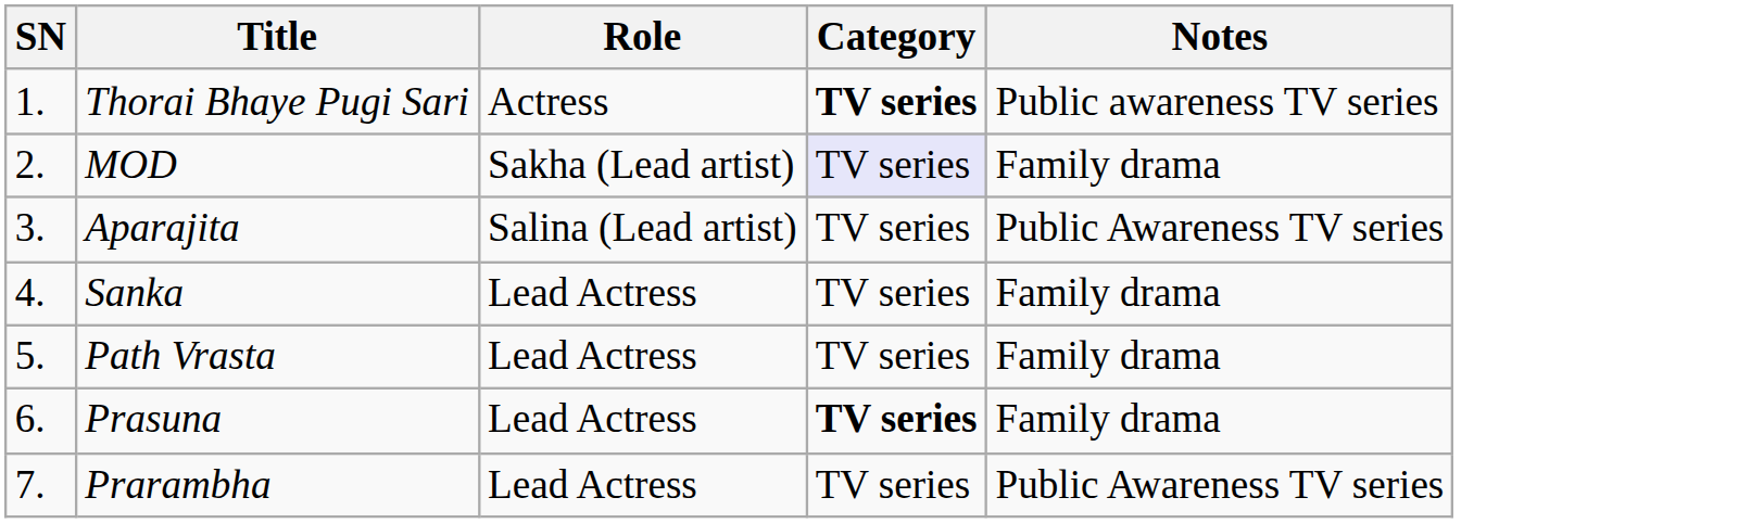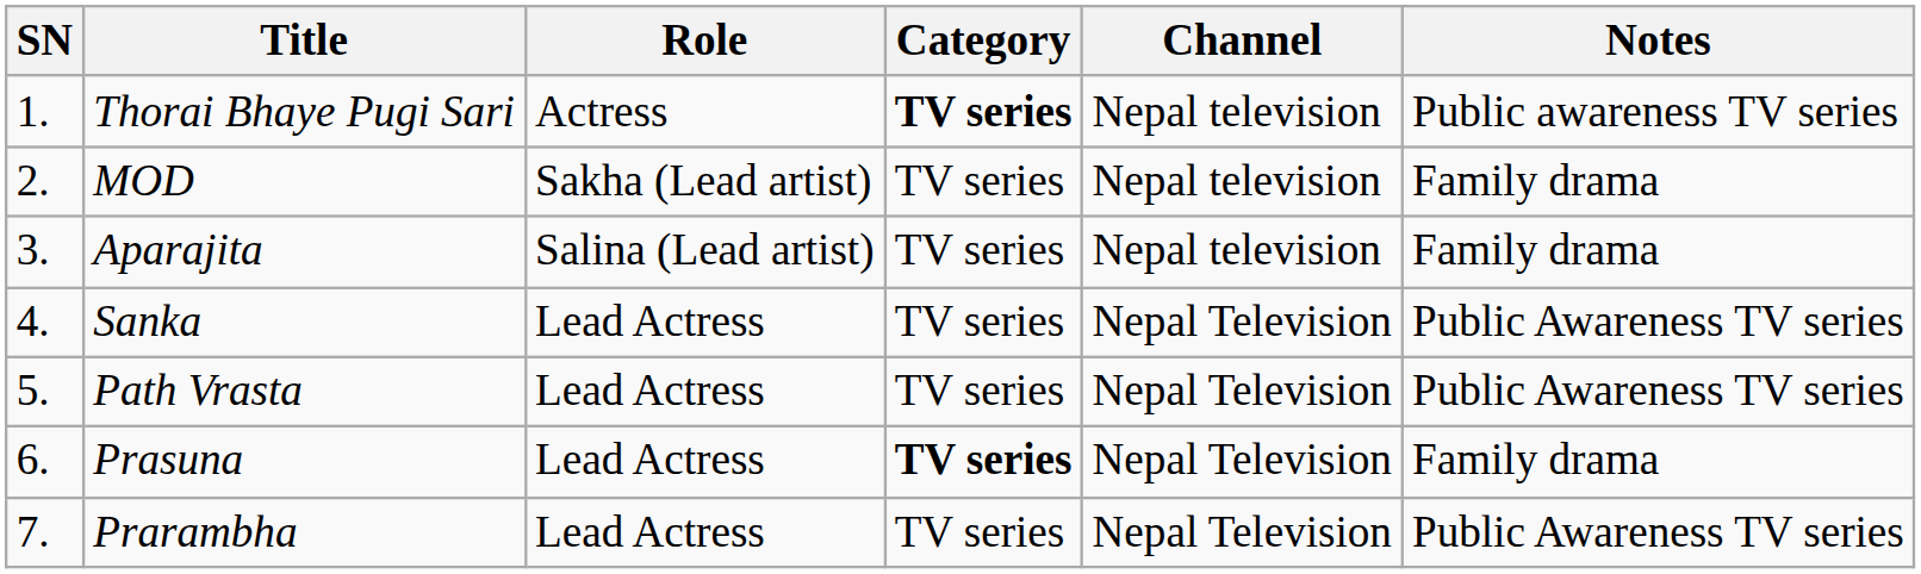+ column: Channel | Nepal television | Nepal television | Nepal television | Nepal Television | Nepal Television | Nepal Television | Nepal Television
MOD | Category: lavender background -> no background
Aparajita | Notes: Public Awareness TV series -> Family drama
Sanka | Notes: Family drama -> Public Awareness TV series
Path Vrasta | Notes: Family drama -> Public Awareness TV series
